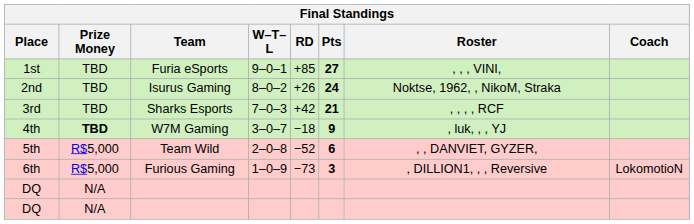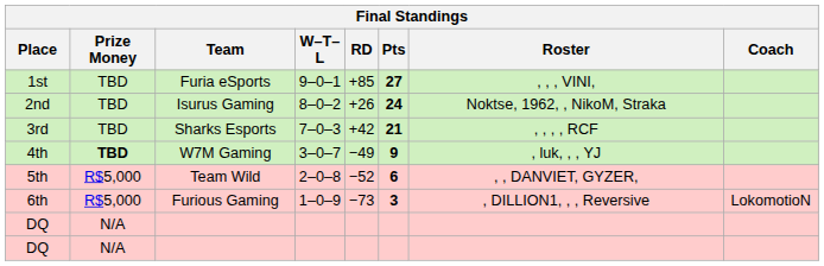4th | RD: −18 -> −49
